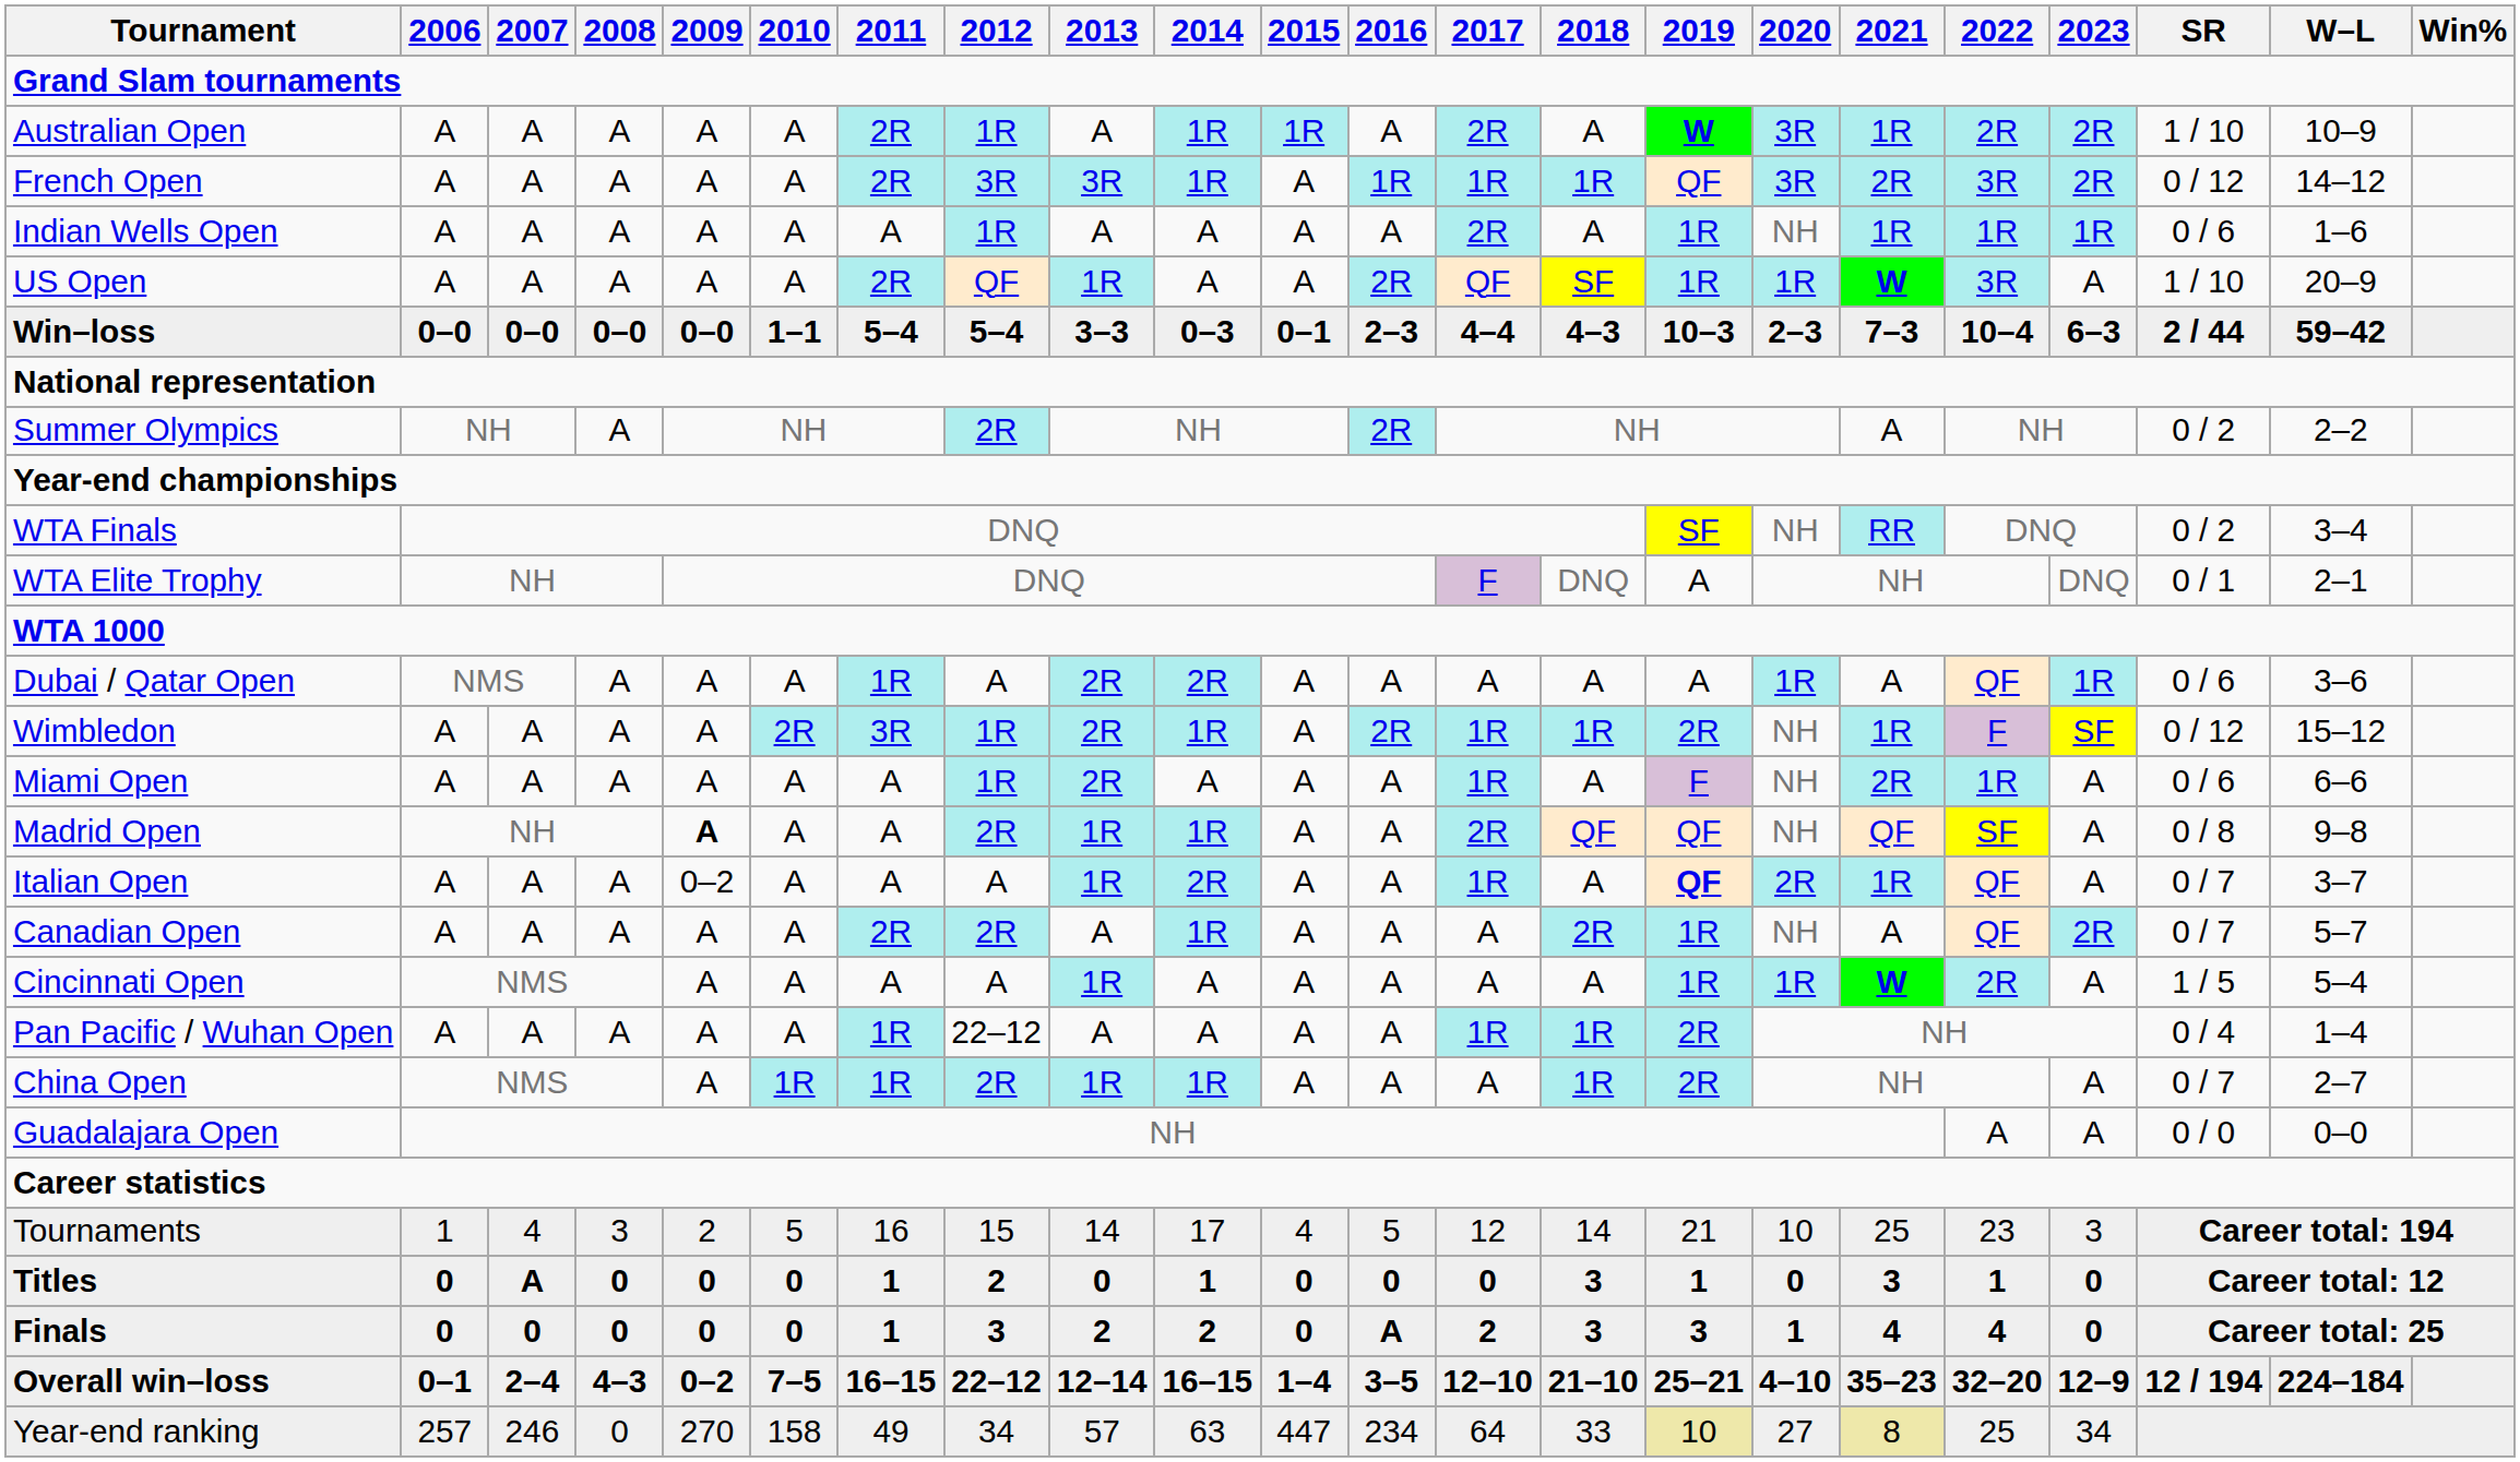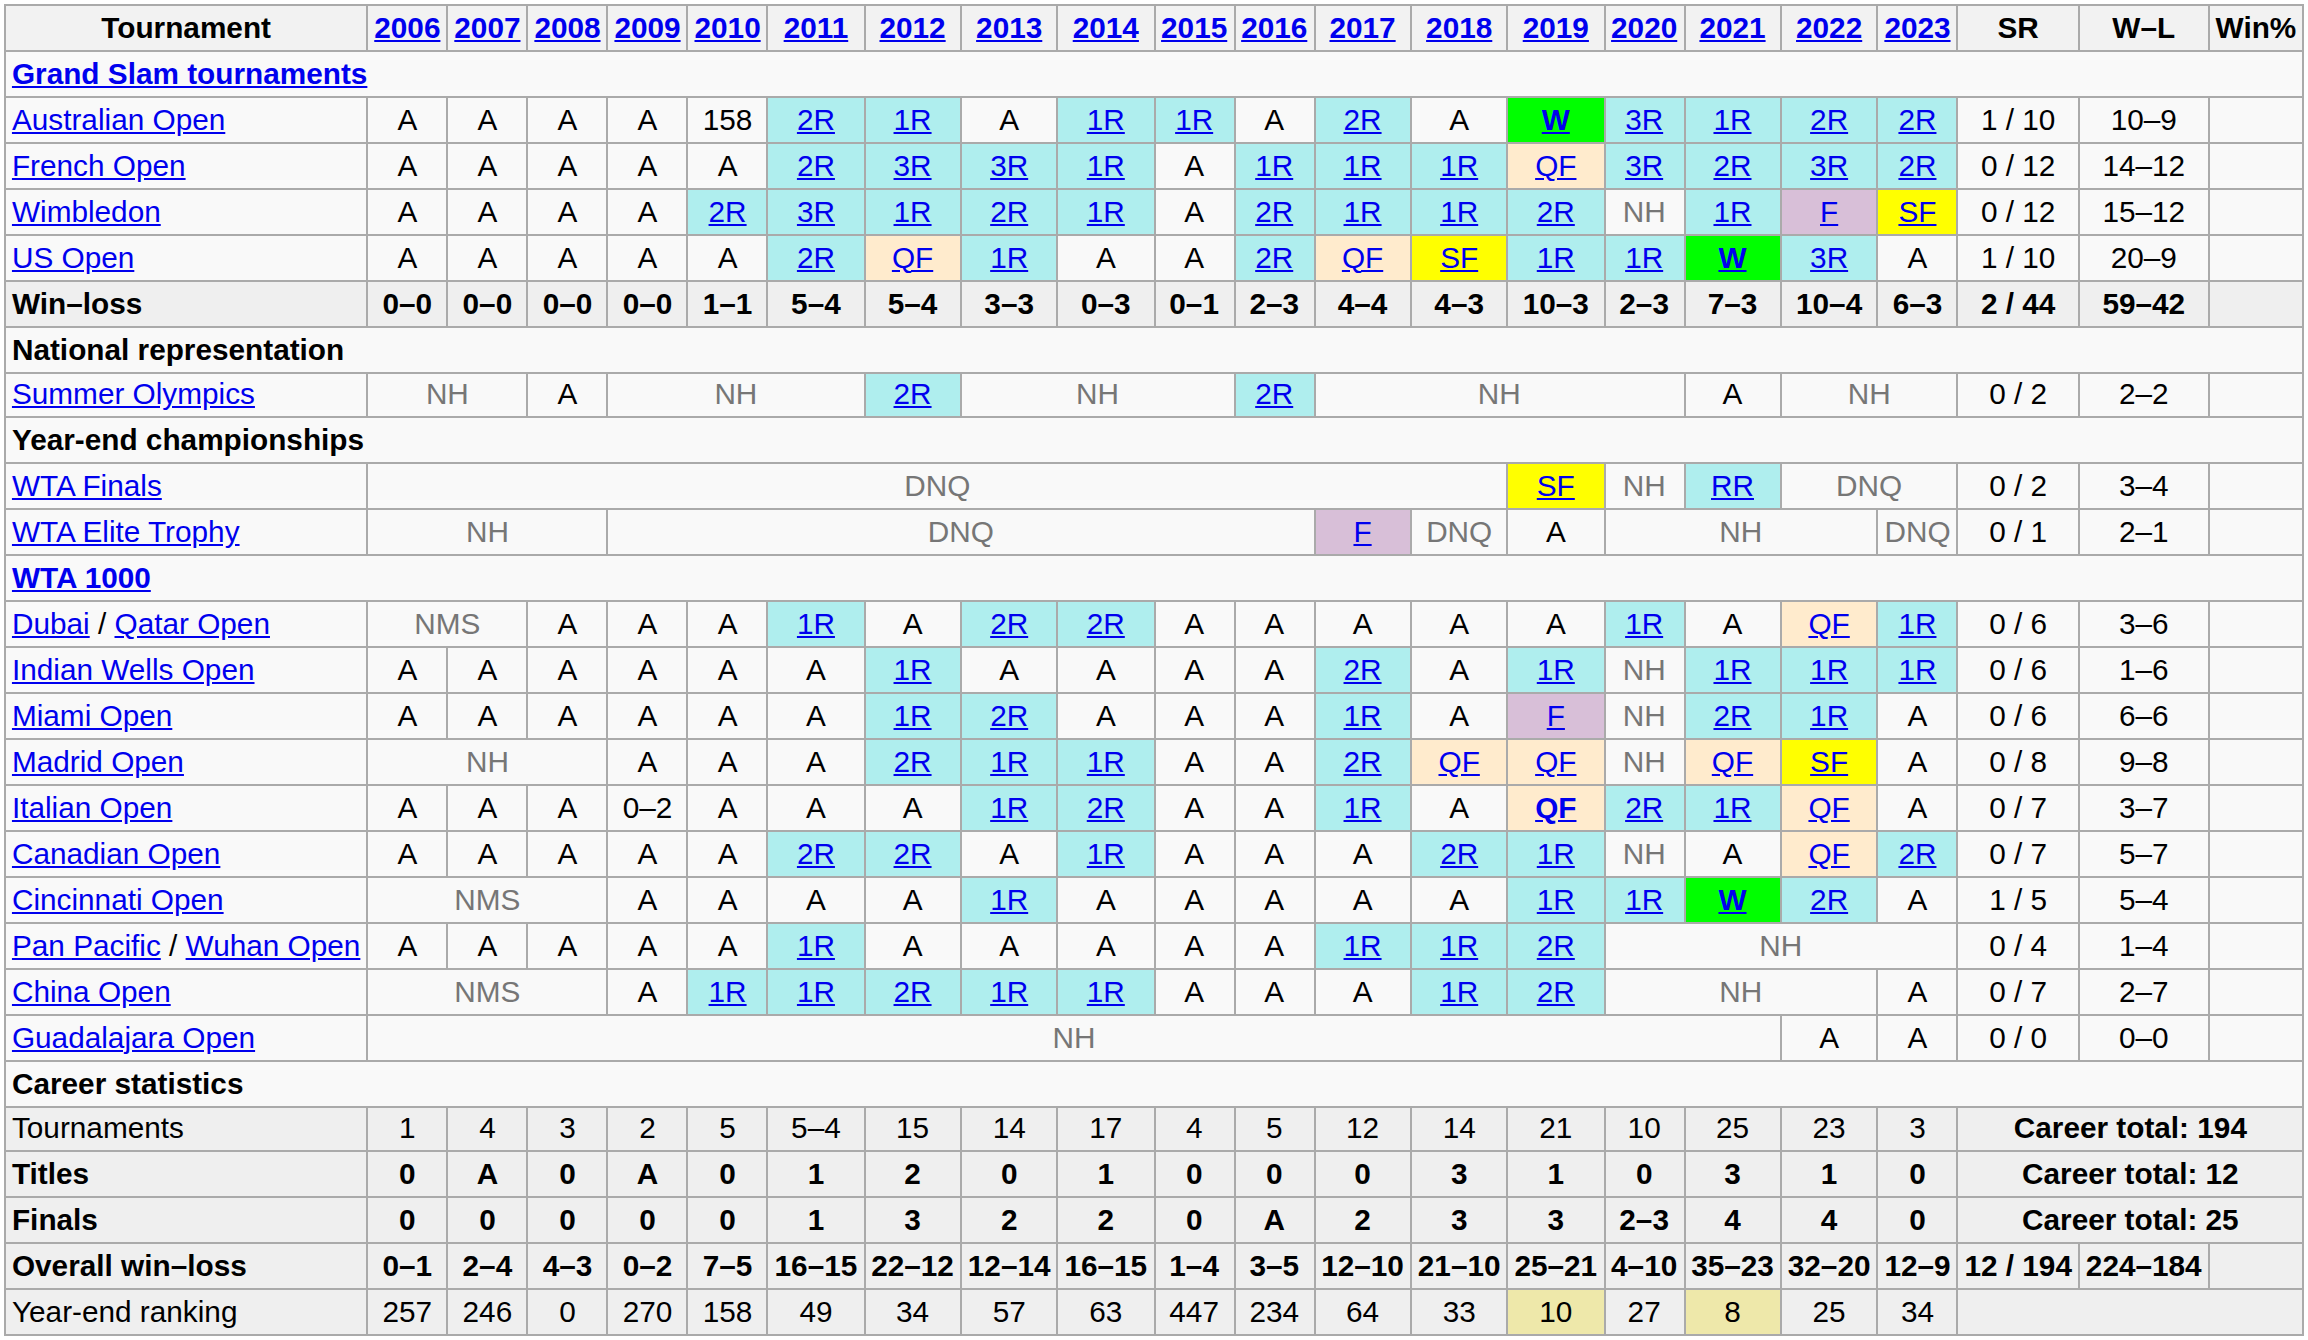Australian Open | 2010: A -> 158
rows swapped: Wimbledon <-> Indian Wells Open
Madrid Open | 2009: bold -> normal
Pan Pacific / Wuhan Open | 2012: 22–12 -> A
Tournaments | 2011: 16 -> 5–4
Titles | 2009: 0 -> A
Finals | 2020: 1 -> 2–3
